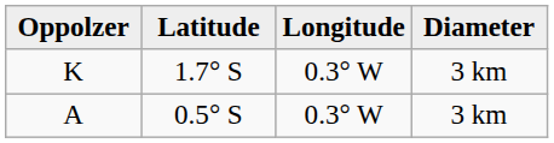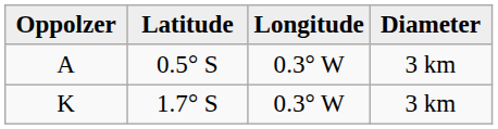rows swapped: A <-> K
